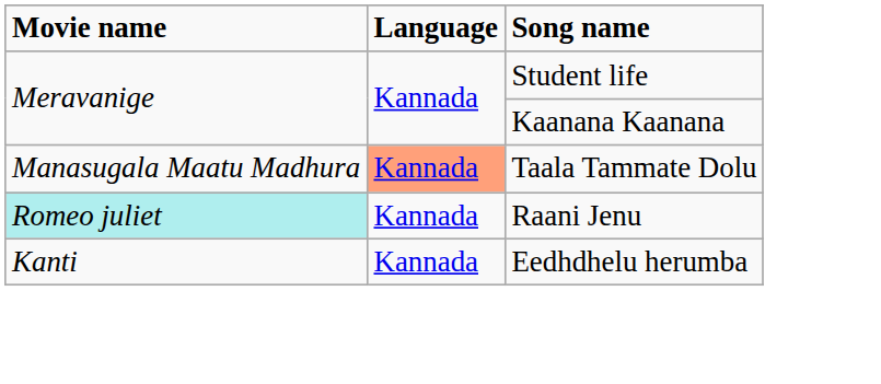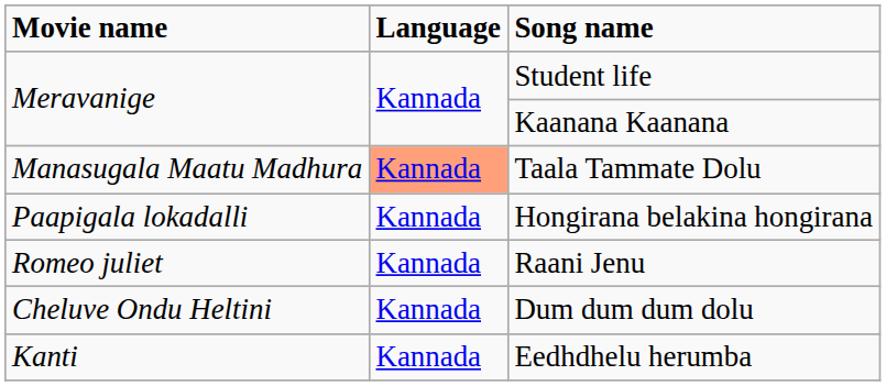+ row: Paapigala lokadalli | Kannada | Hongirana belakina hongirana
Raani Jenu | Movie name: paleturquoise background -> no background
+ row: Cheluve Ondu Heltini | Kannada | Dum dum dum dolu
